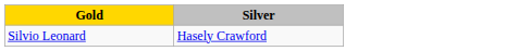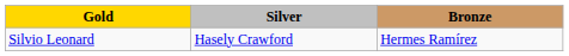+ column: Bronze | Hermes Ramírez
